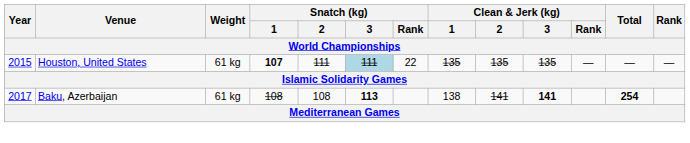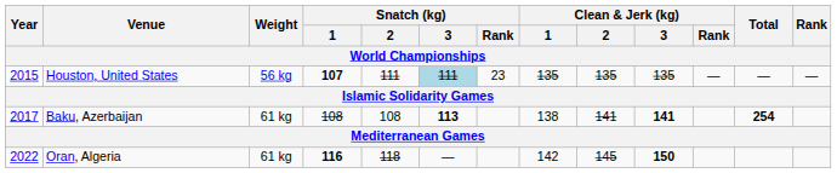Houston, United States | Weight: 61 kg -> 56 kg
Houston, United States | Snatch (kg) / Rank: 22 -> 23
+ row: 2022 | Oran, Algeria | 61 kg | 116 | 118 | — | 142 | 145 | 150
